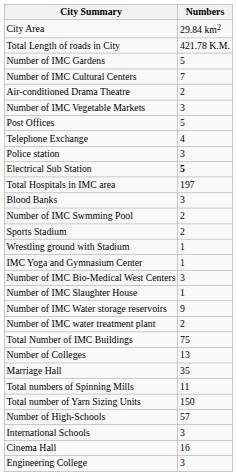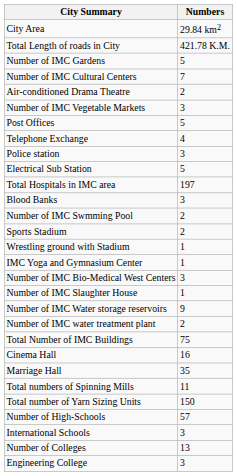Electrical Sub Station | Numbers: bold -> normal
rows swapped: Cinema Hall <-> Number of Colleges
